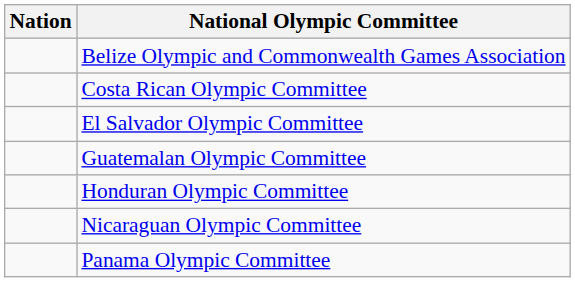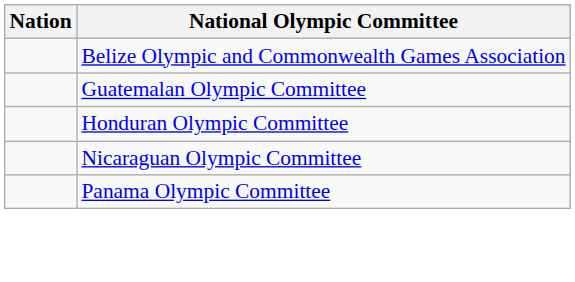- row: Costa Rican Olympic Committee
- row: El Salvador Olympic Committee
